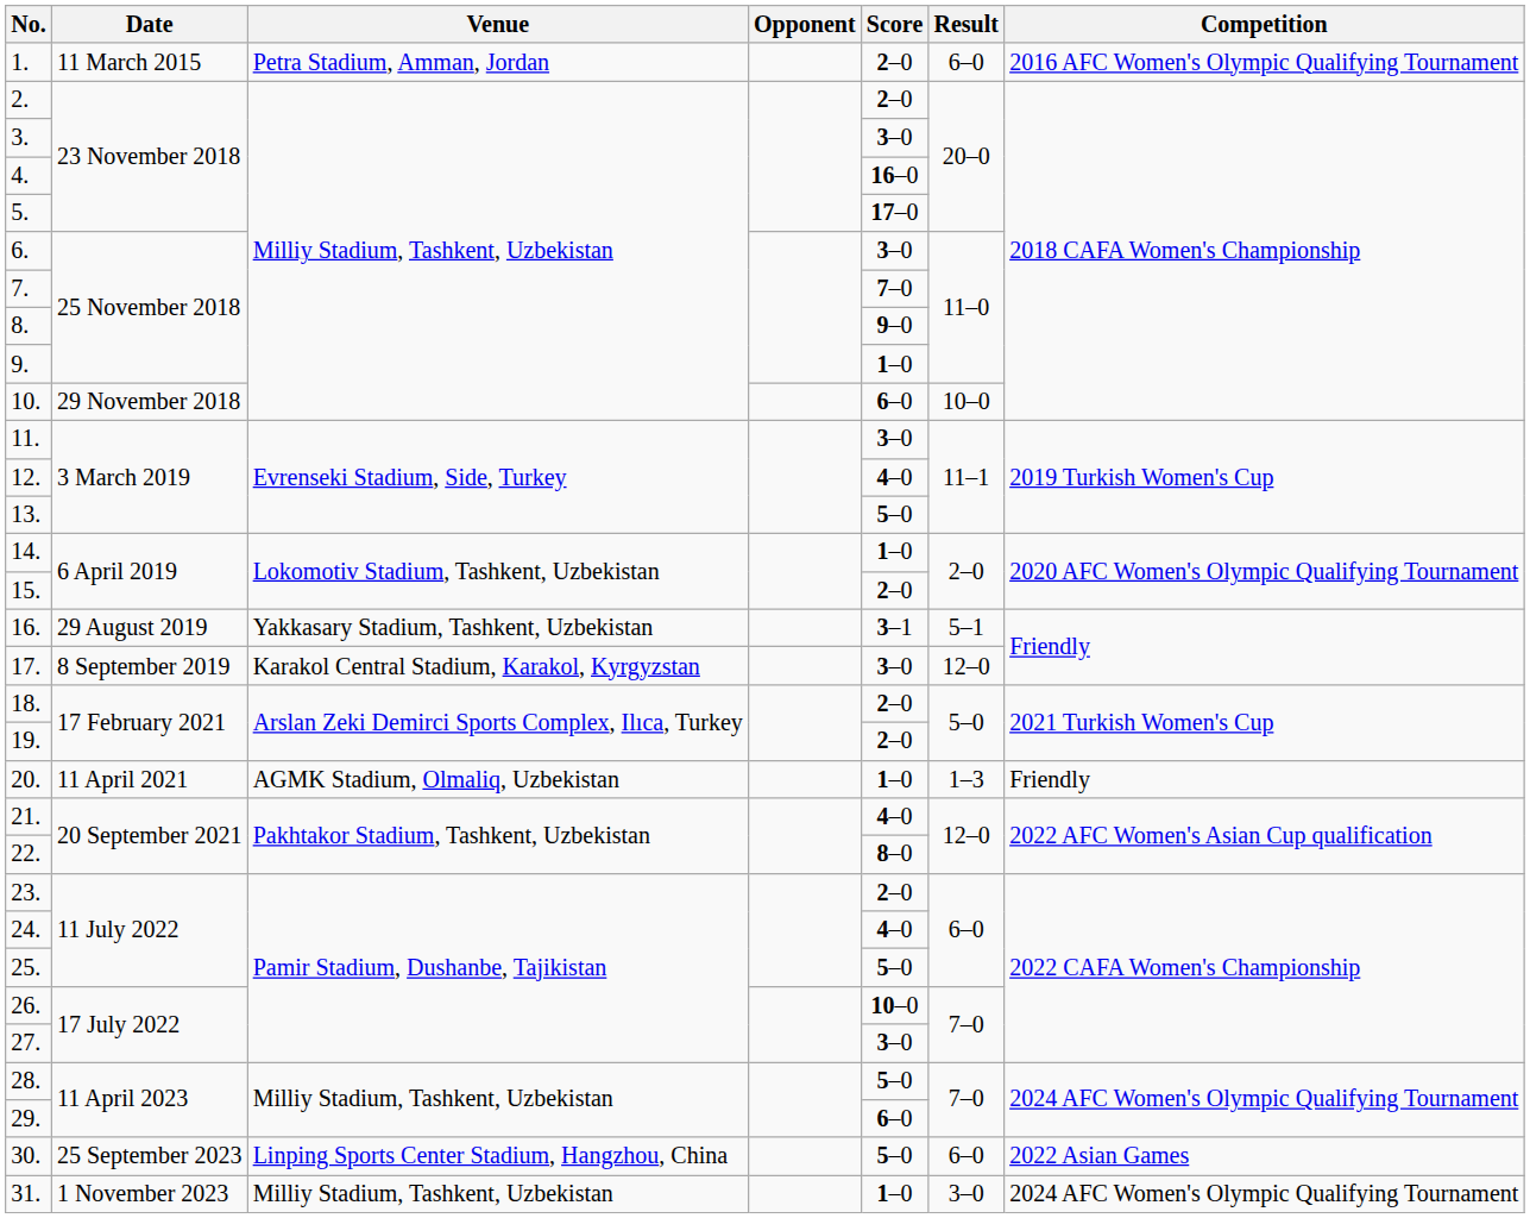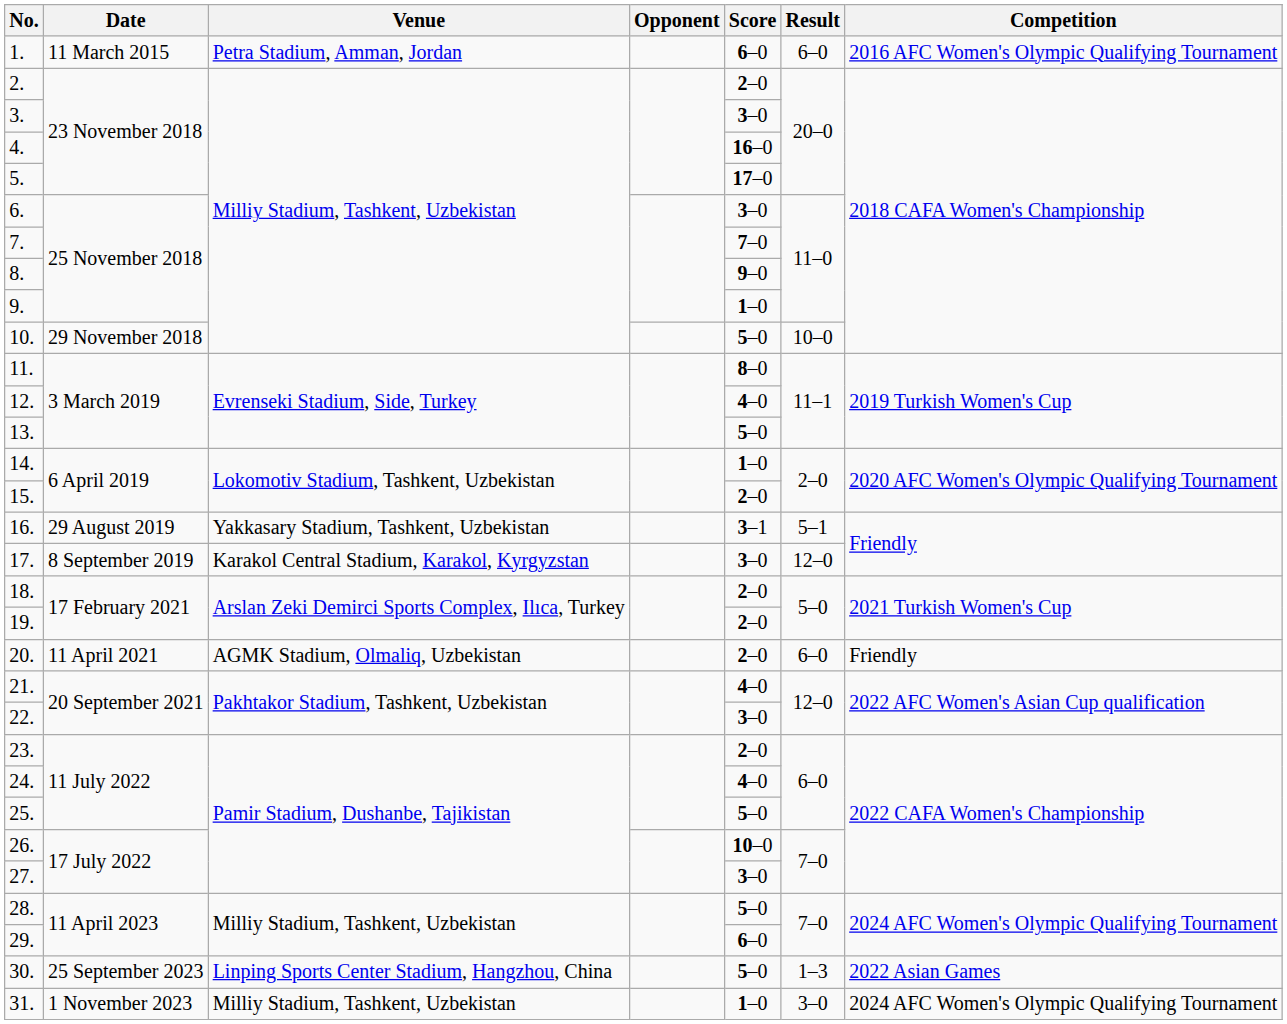1. | Score: 2–0 -> 6–0
10. | Score: 6–0 -> 5–0
11. | Score: 3–0 -> 8–0
20. | Score: 1–0 -> 2–0
20. | Result: 1–3 -> 6–0
22. | Score: 8–0 -> 3–0
30. | Result: 6–0 -> 1–3
